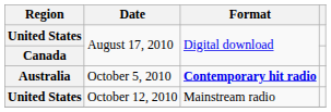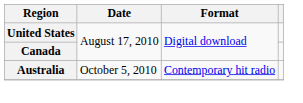Australia | Format: bold -> normal
- row: United States | October 12, 2010 | Mainstream radio
